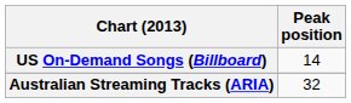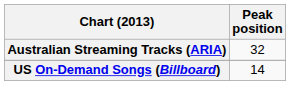rows swapped: Australian Streaming Tracks (ARIA) <-> US On-Demand Songs (Billboard)
